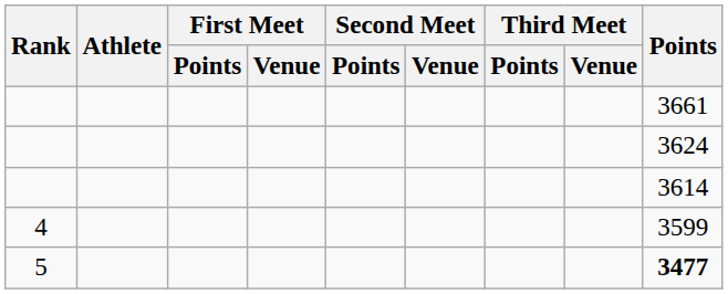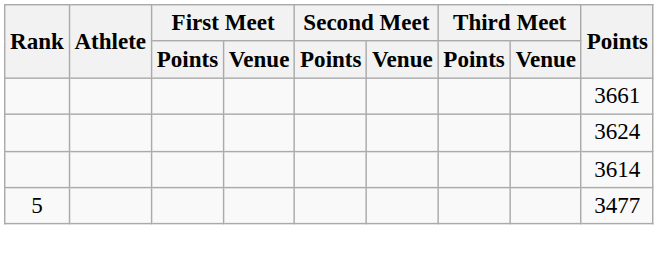- row: 4 | 3599
5 | Points: bold -> normal
